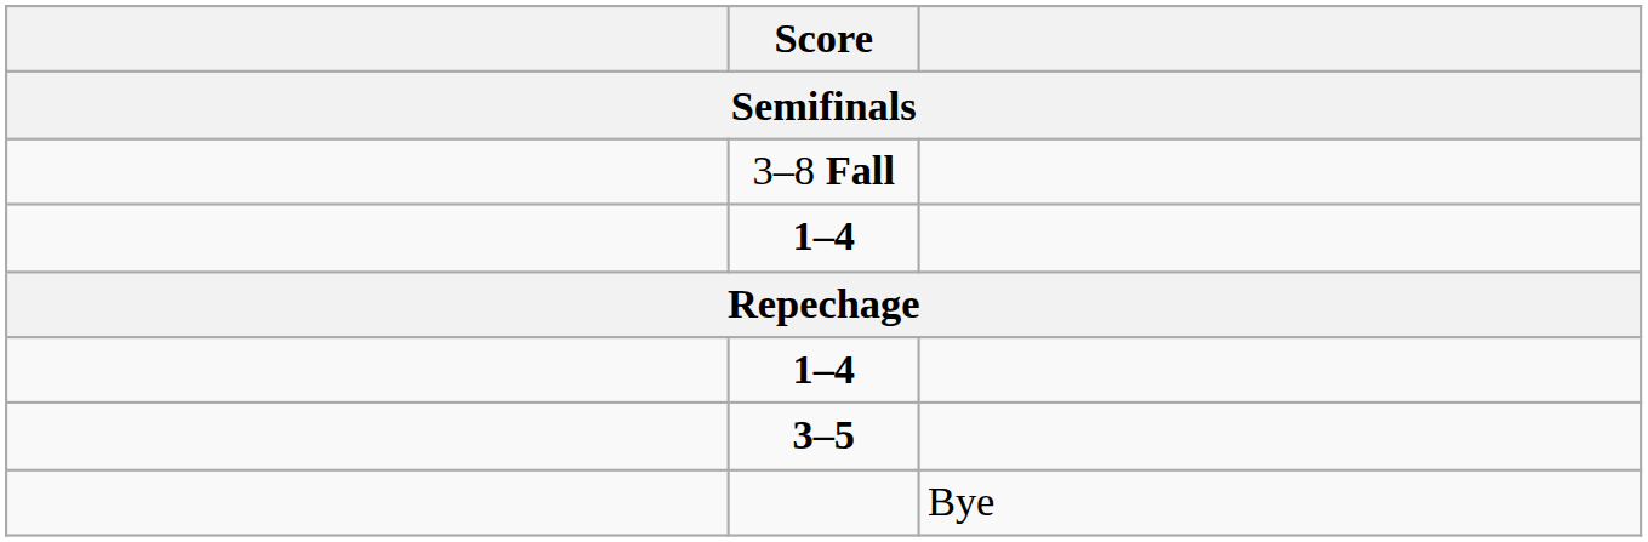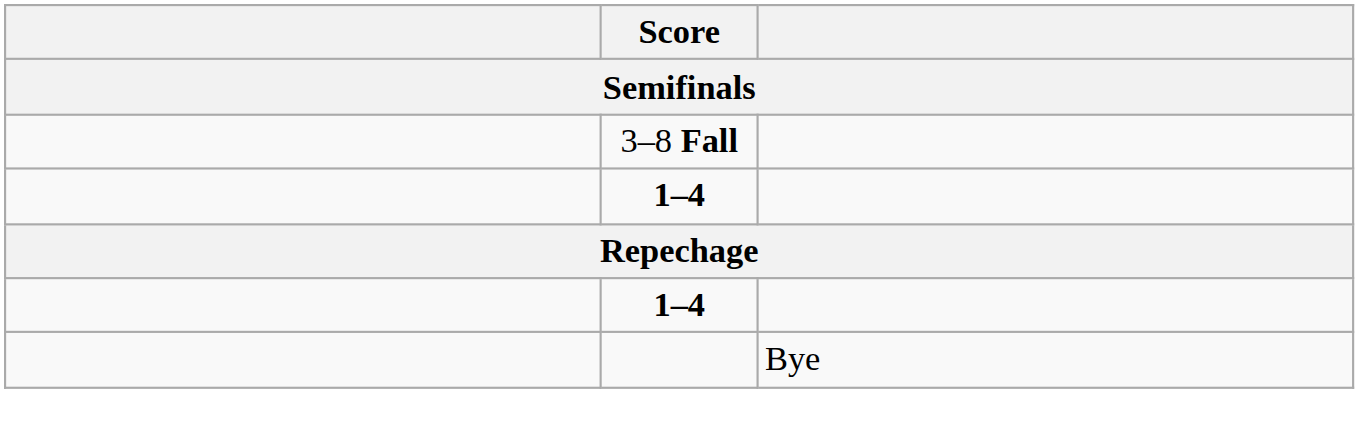- row: 3–5
